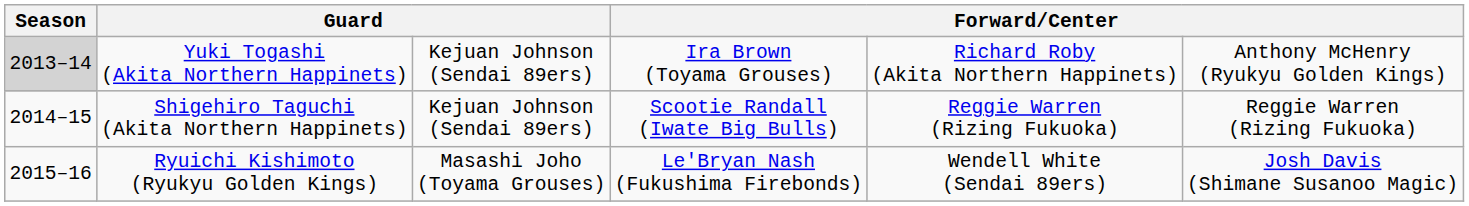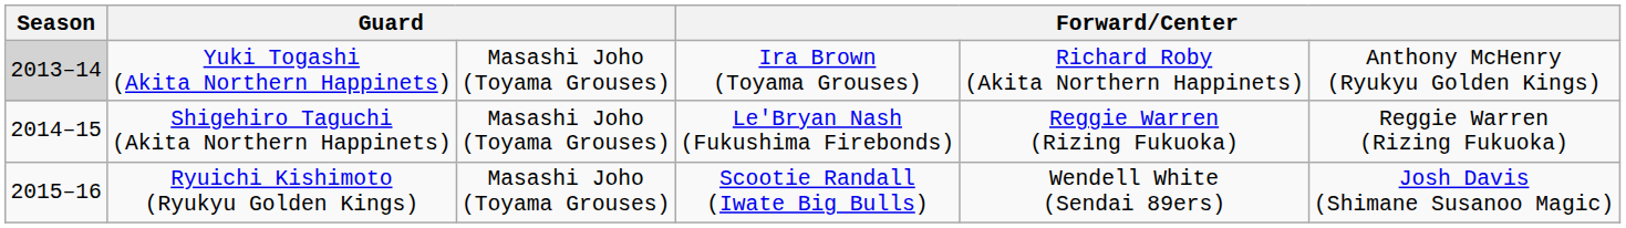Yuki Togashi (Akita Northern Happinets) | column 3: Kejuan Johnson (Sendai 89ers) -> Masashi Joho (Toyama Grouses)
Shigehiro Taguchi (Akita Northern Happinets) | column 3: Kejuan Johnson (Sendai 89ers) -> Masashi Joho (Toyama Grouses)
Shigehiro Taguchi (Akita Northern Happinets) | column 4: Scootie Randall (Iwate Big Bulls) -> Le'Bryan Nash (Fukushima Firebonds)
Ryuichi Kishimoto (Ryukyu Golden Kings) | column 4: Le'Bryan Nash (Fukushima Firebonds) -> Scootie Randall (Iwate Big Bulls)
